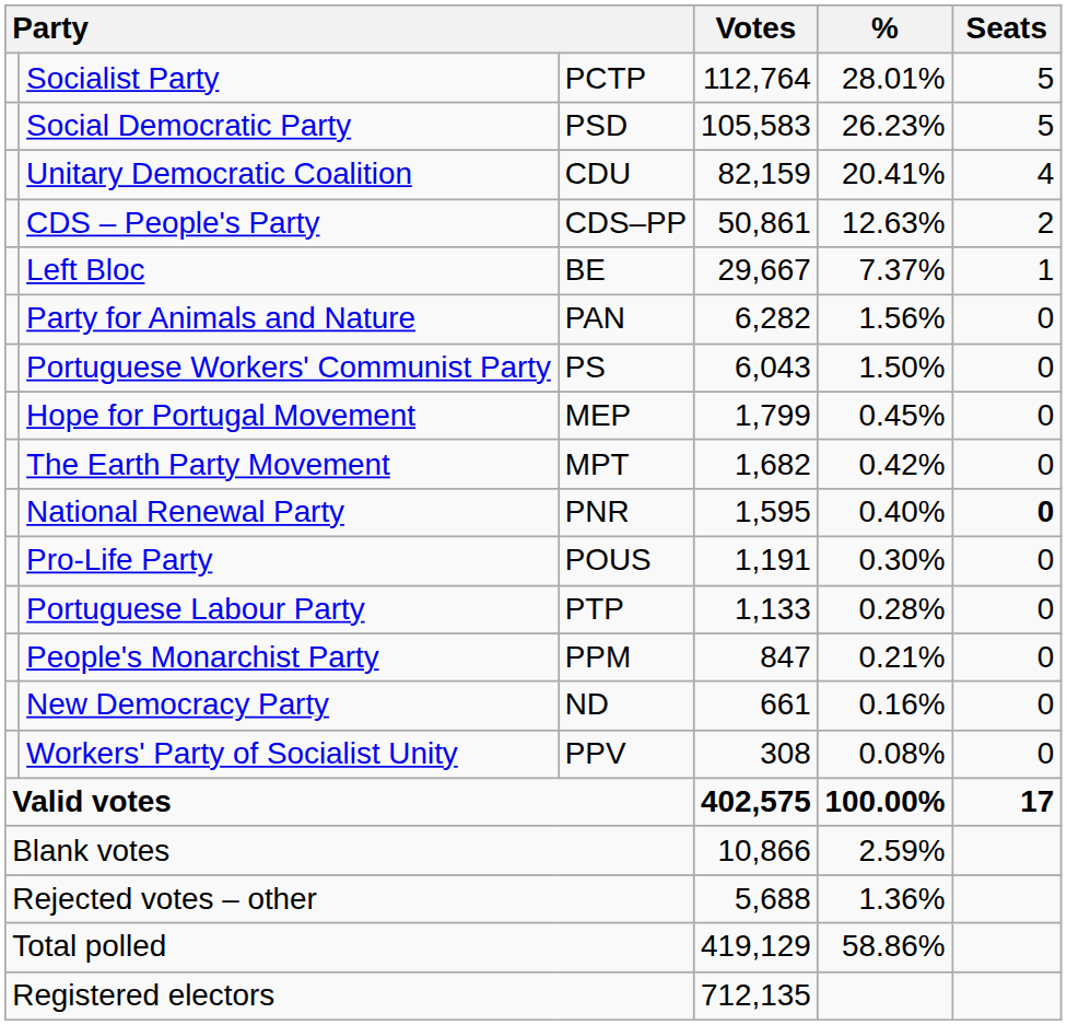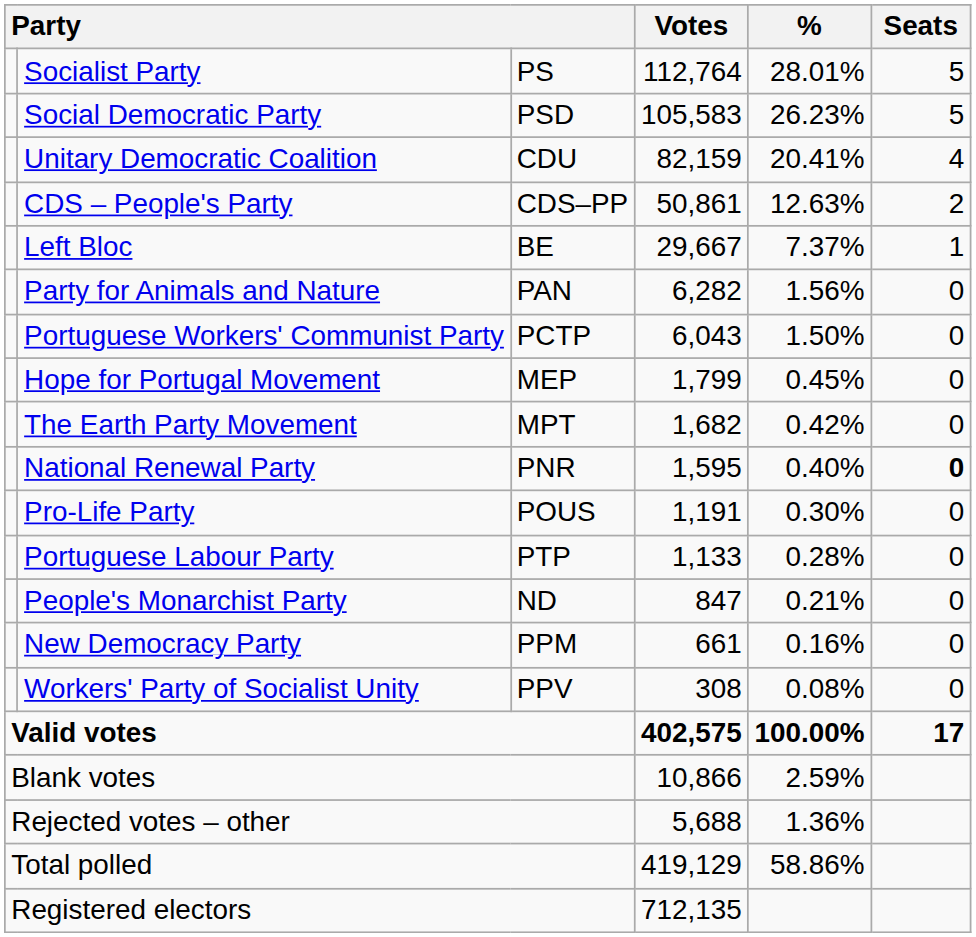Socialist Party | column 3: PCTP -> PS
Portuguese Workers' Communist Party | column 3: PS -> PCTP
People's Monarchist Party | column 3: PPM -> ND
New Democracy Party | column 3: ND -> PPM
